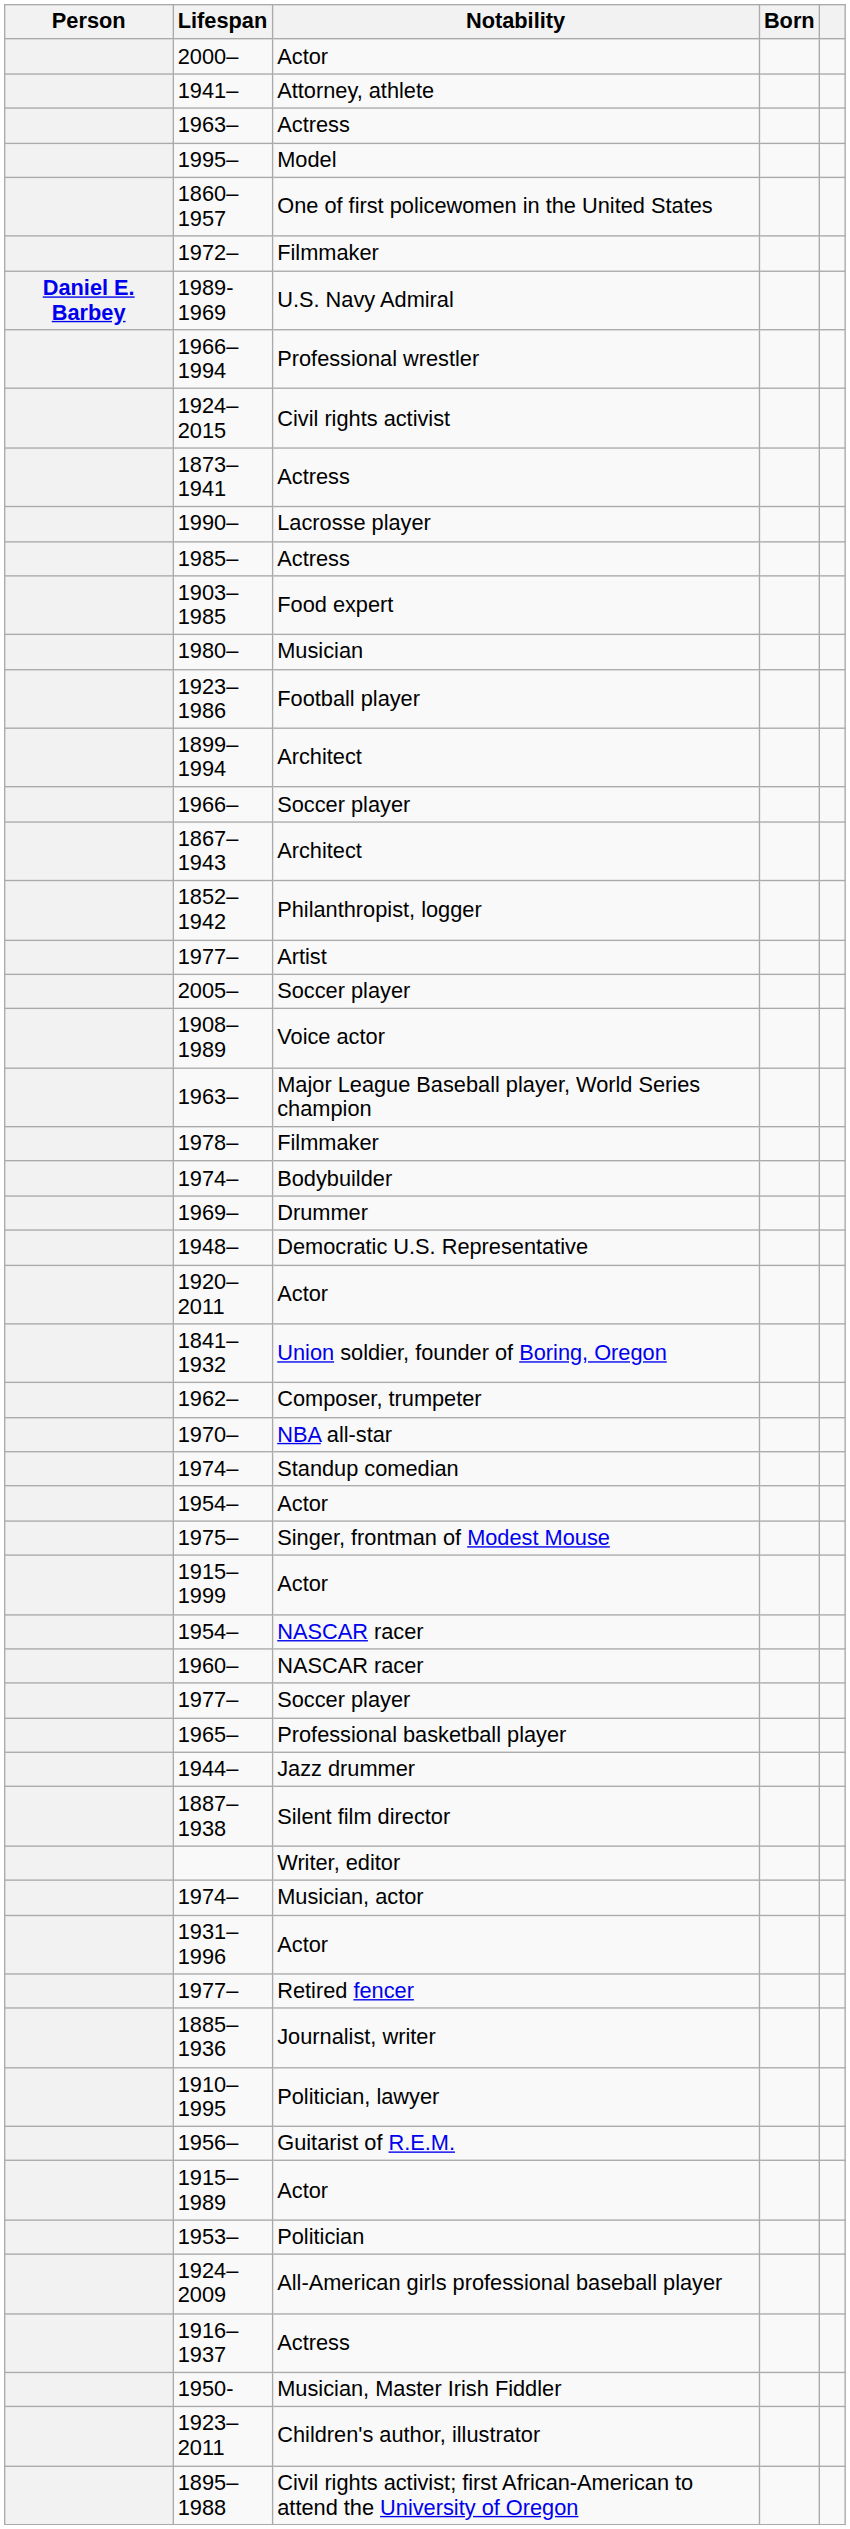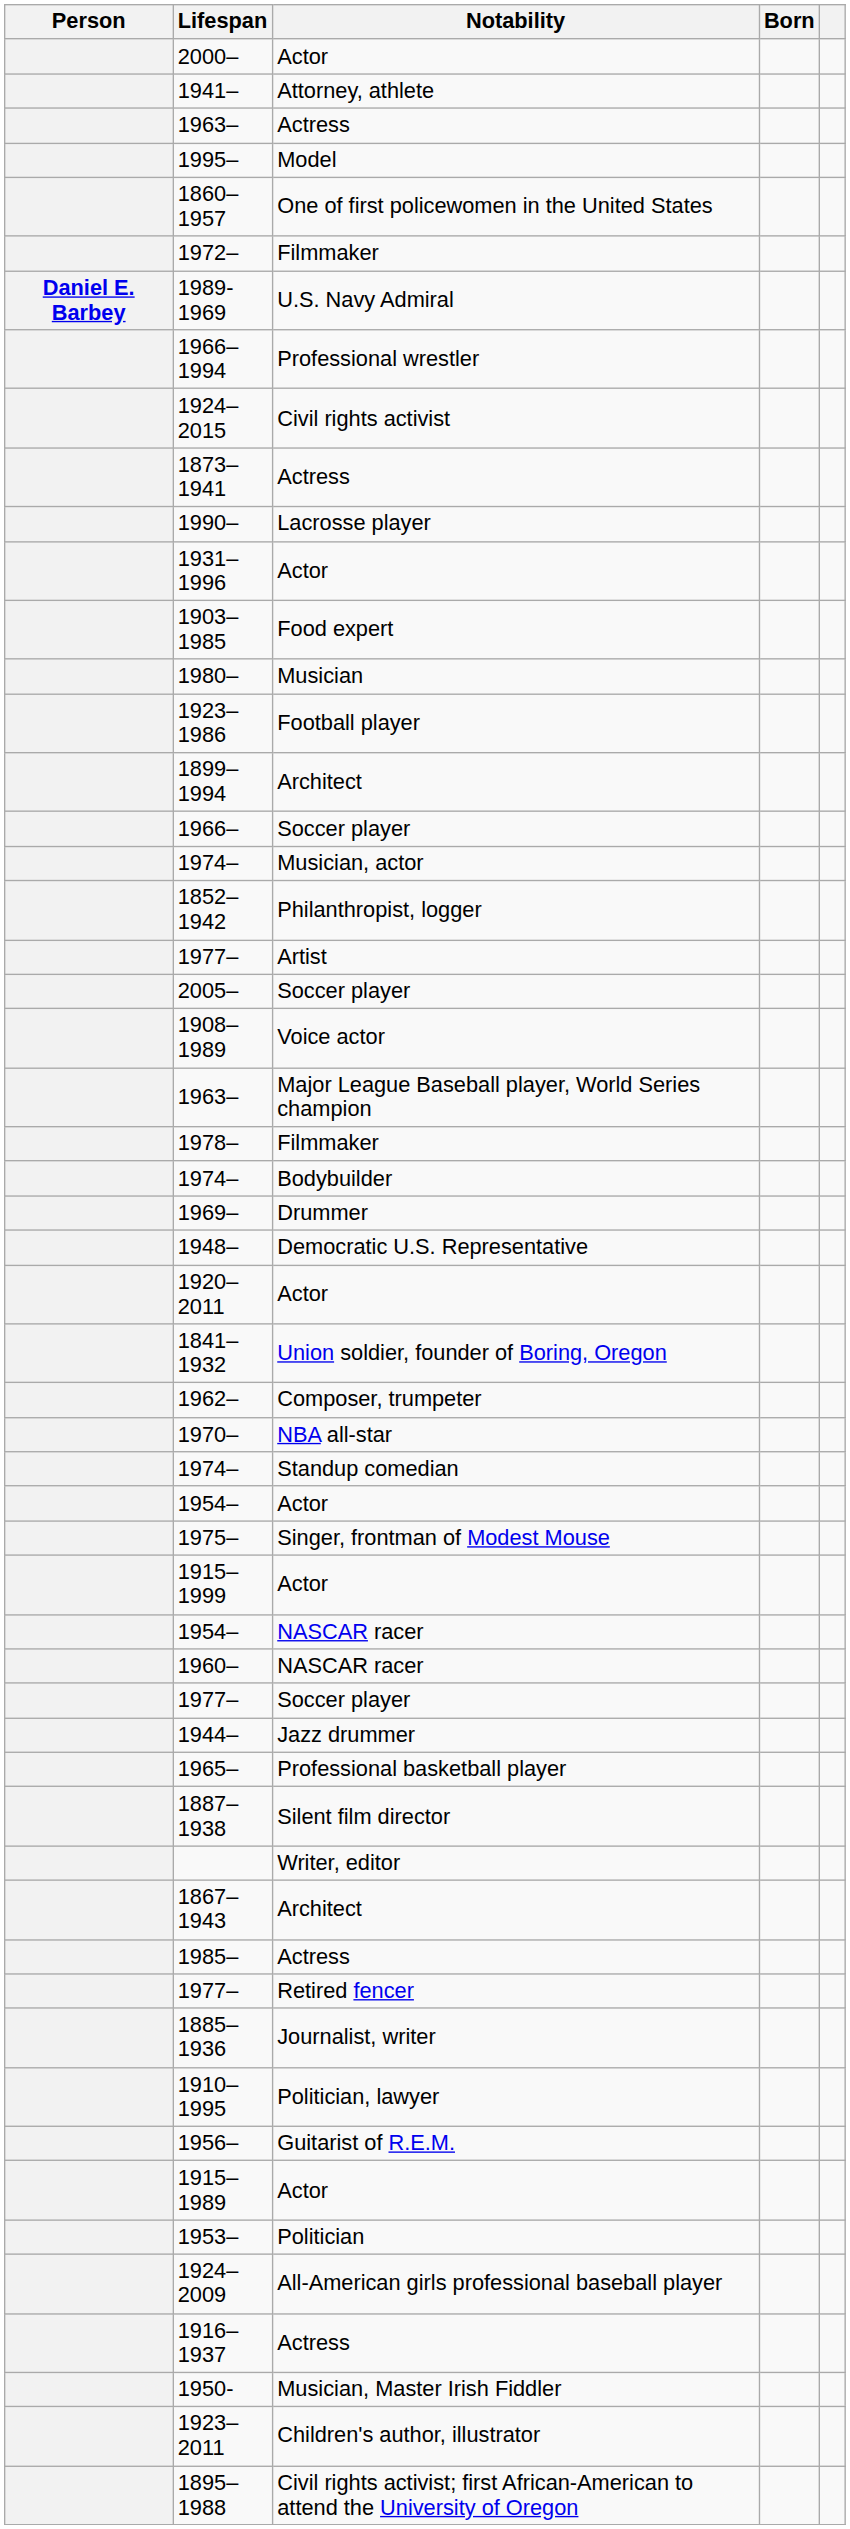rows swapped: 1931–1996 <-> 1985–
rows swapped: 1867–1943 <-> 1974– / Musician, actor
rows swapped: 1965– <-> 1944–
